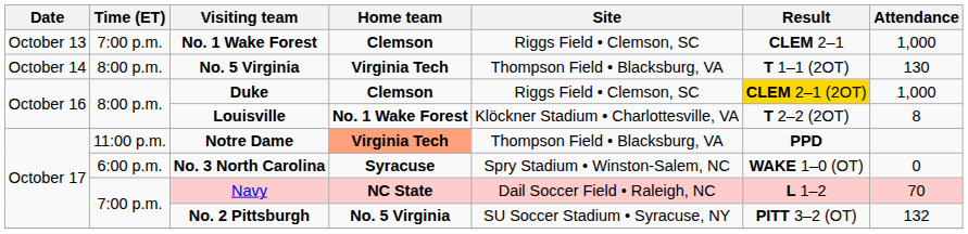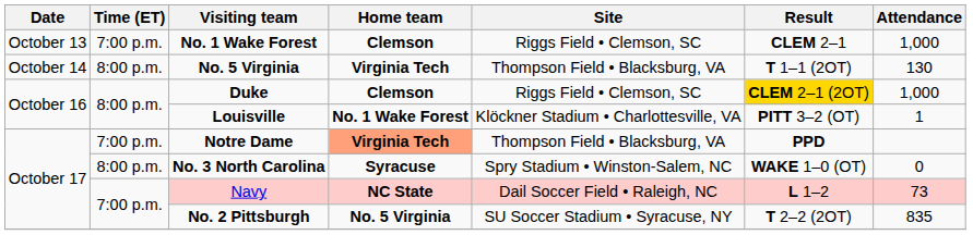Louisville | Result: T 2–2 (2OT) -> PITT 3–2 (OT)
Louisville | Attendance: 8 -> 1
Notre Dame | Time (ET): 11:00 p.m. -> 7:00 p.m.
No. 3 North Carolina | Time (ET): 6:00 p.m. -> 8:00 p.m.
Navy | Attendance: 70 -> 73
No. 2 Pittsburgh | Result: PITT 3–2 (OT) -> T 2–2 (2OT)
No. 2 Pittsburgh | Attendance: 132 -> 835
